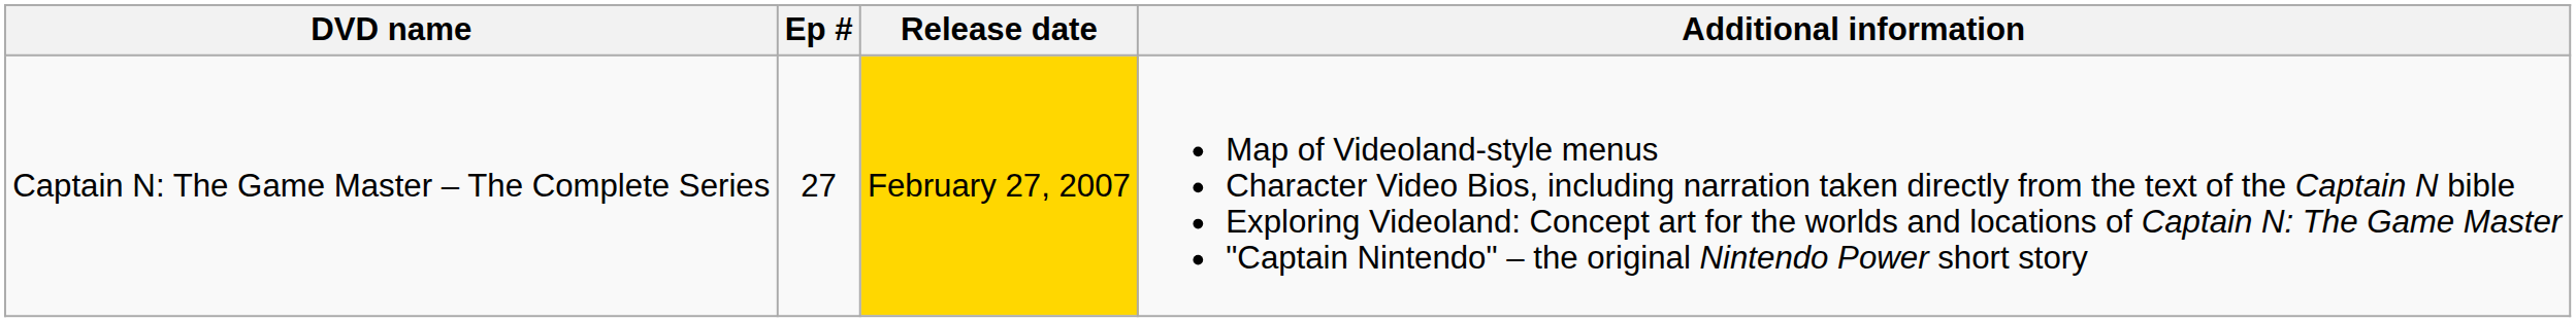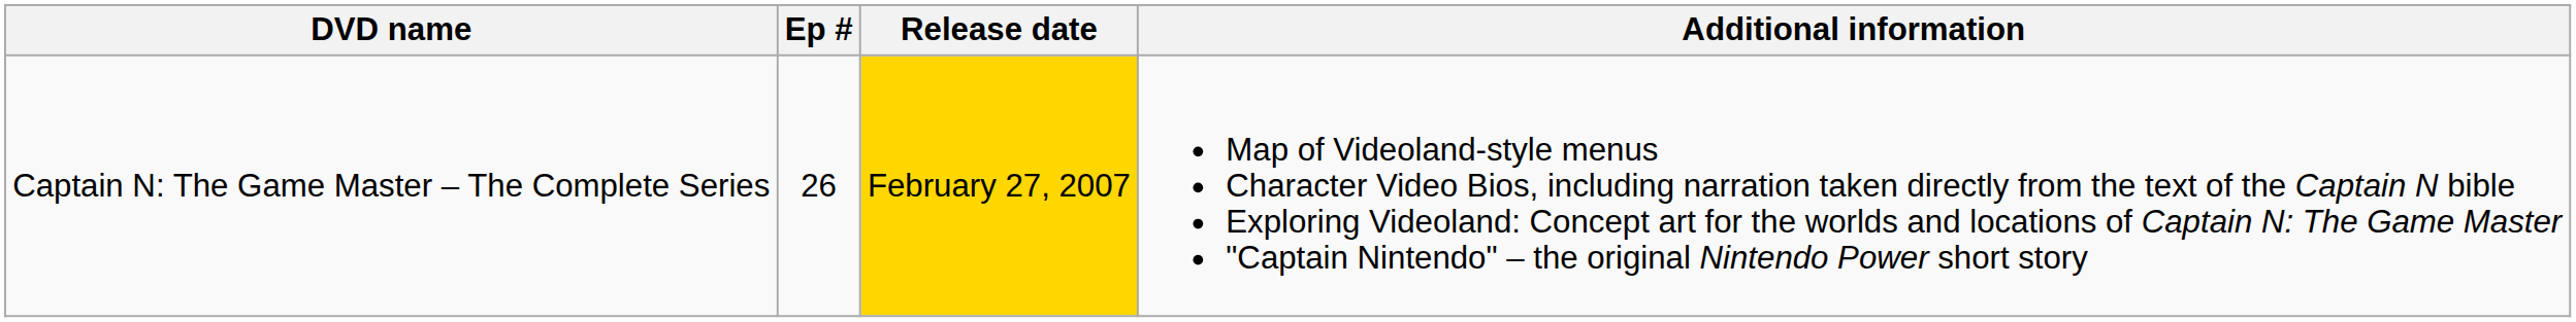Captain N: The Game Master – The Complete Series | Ep #: 27 -> 26
